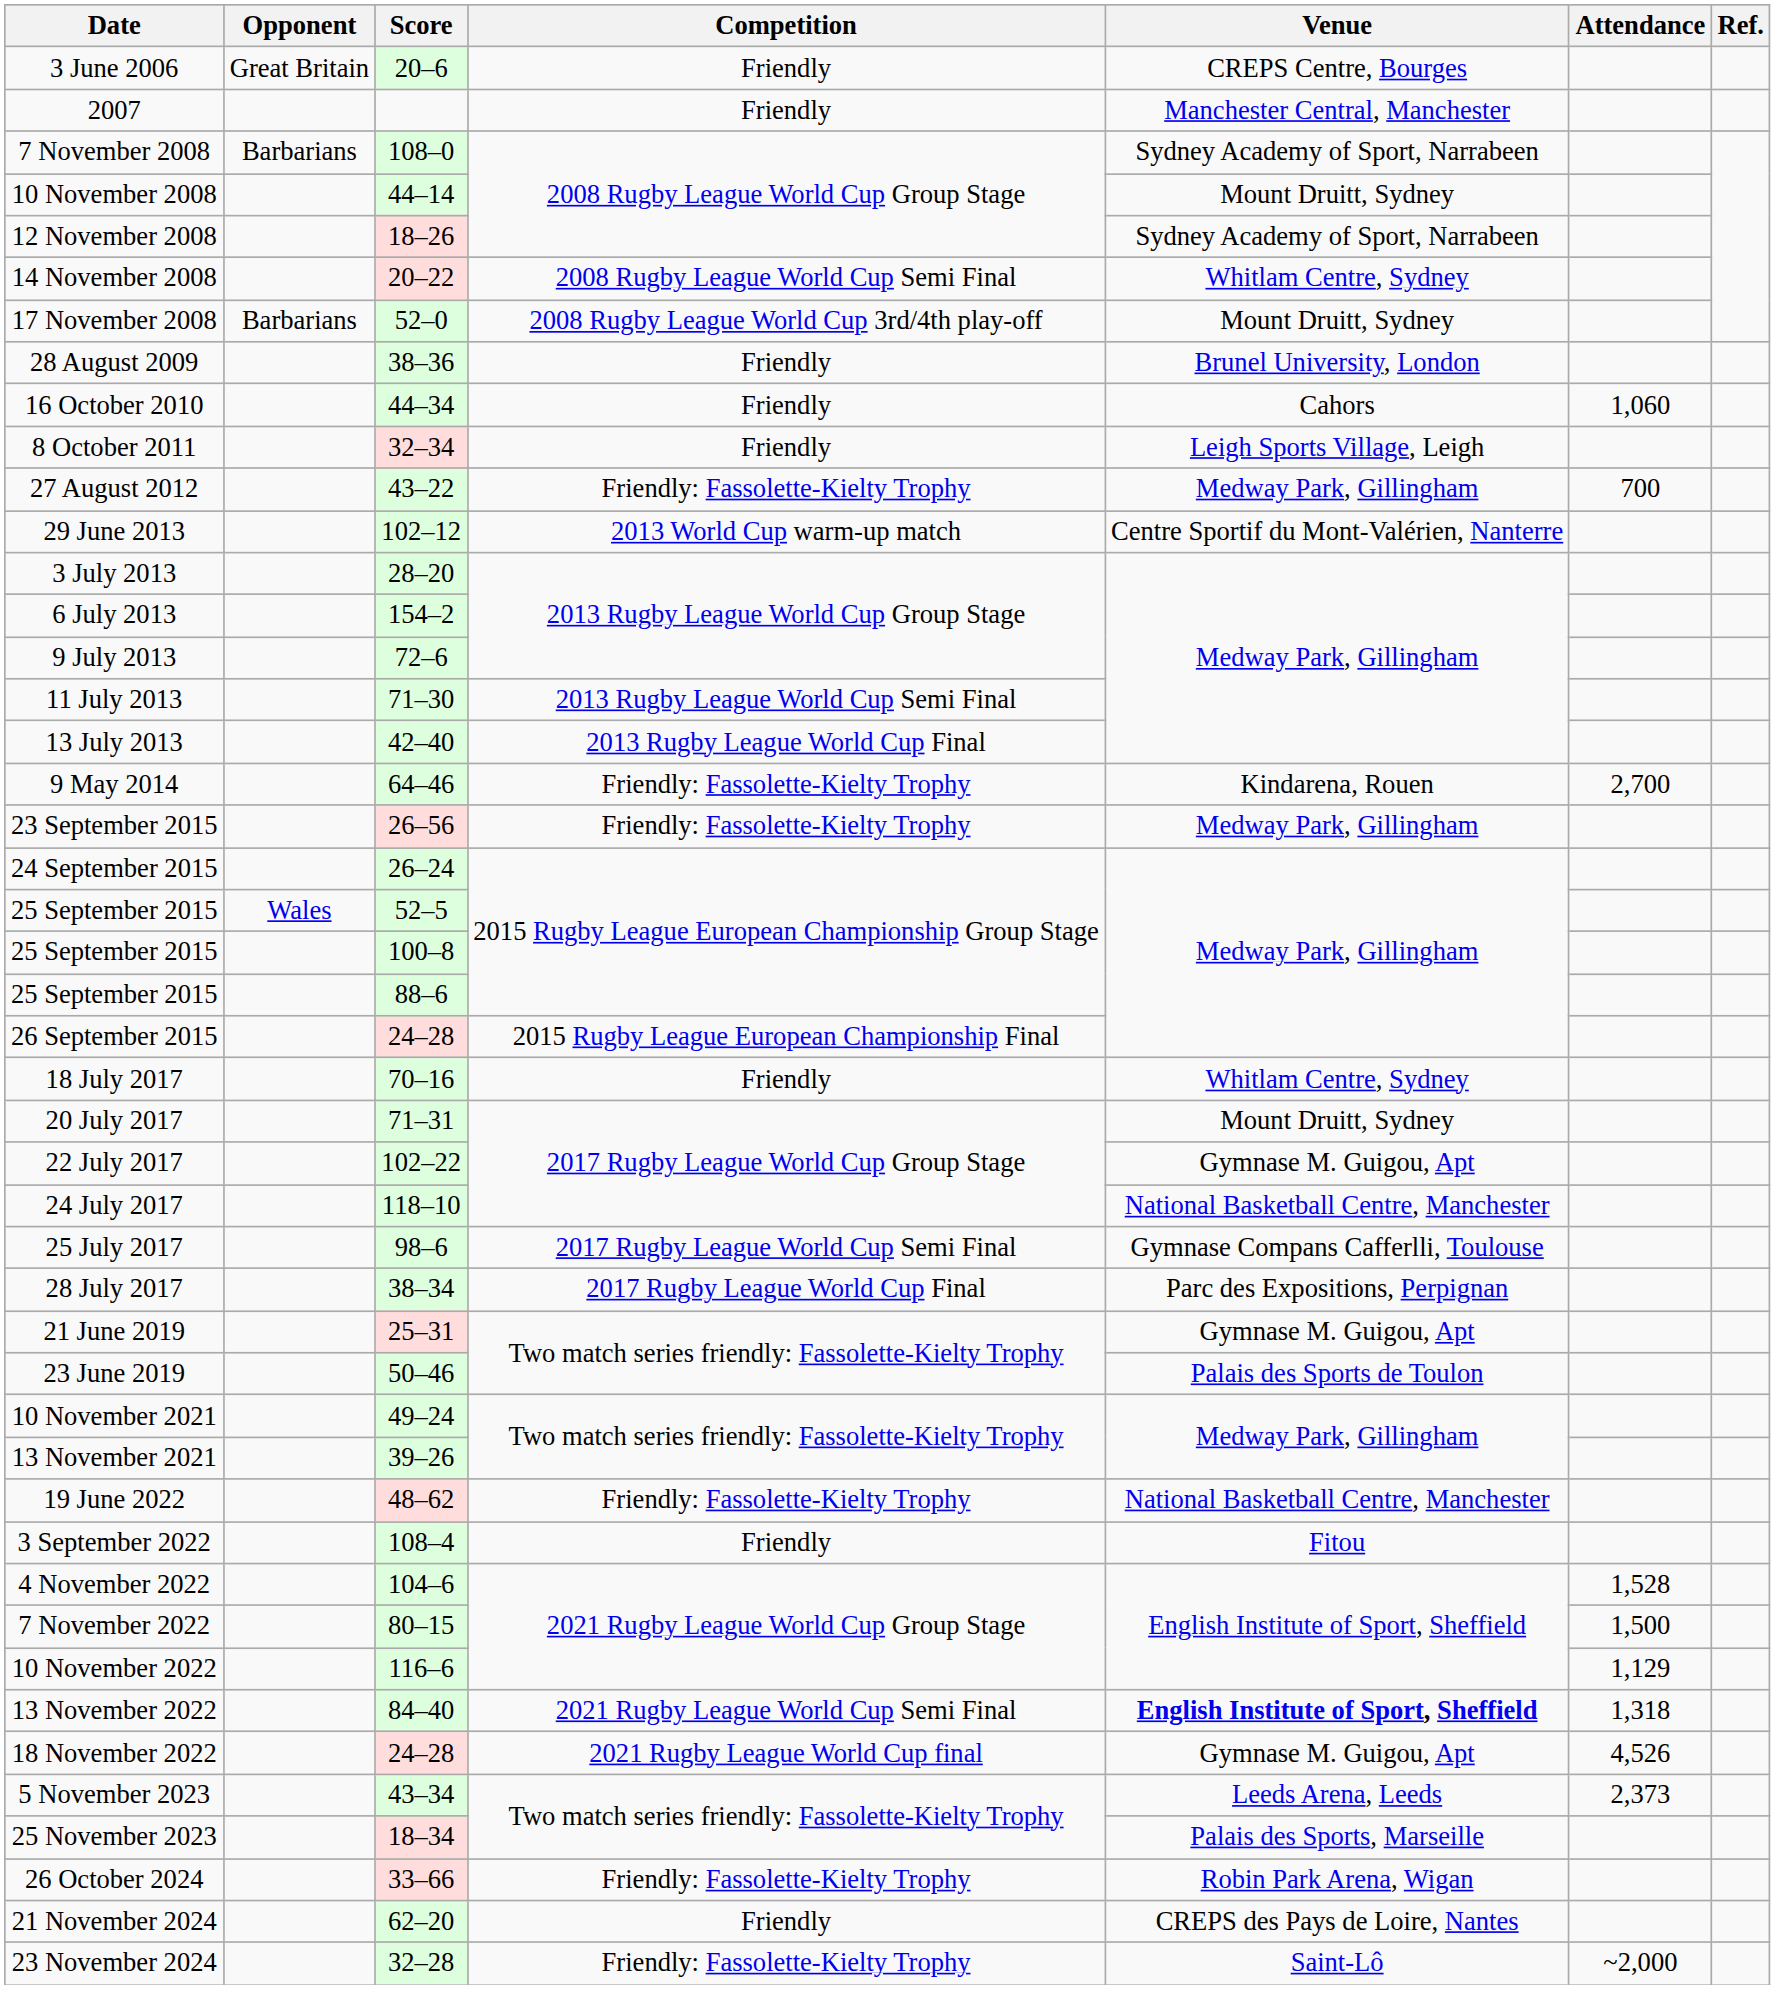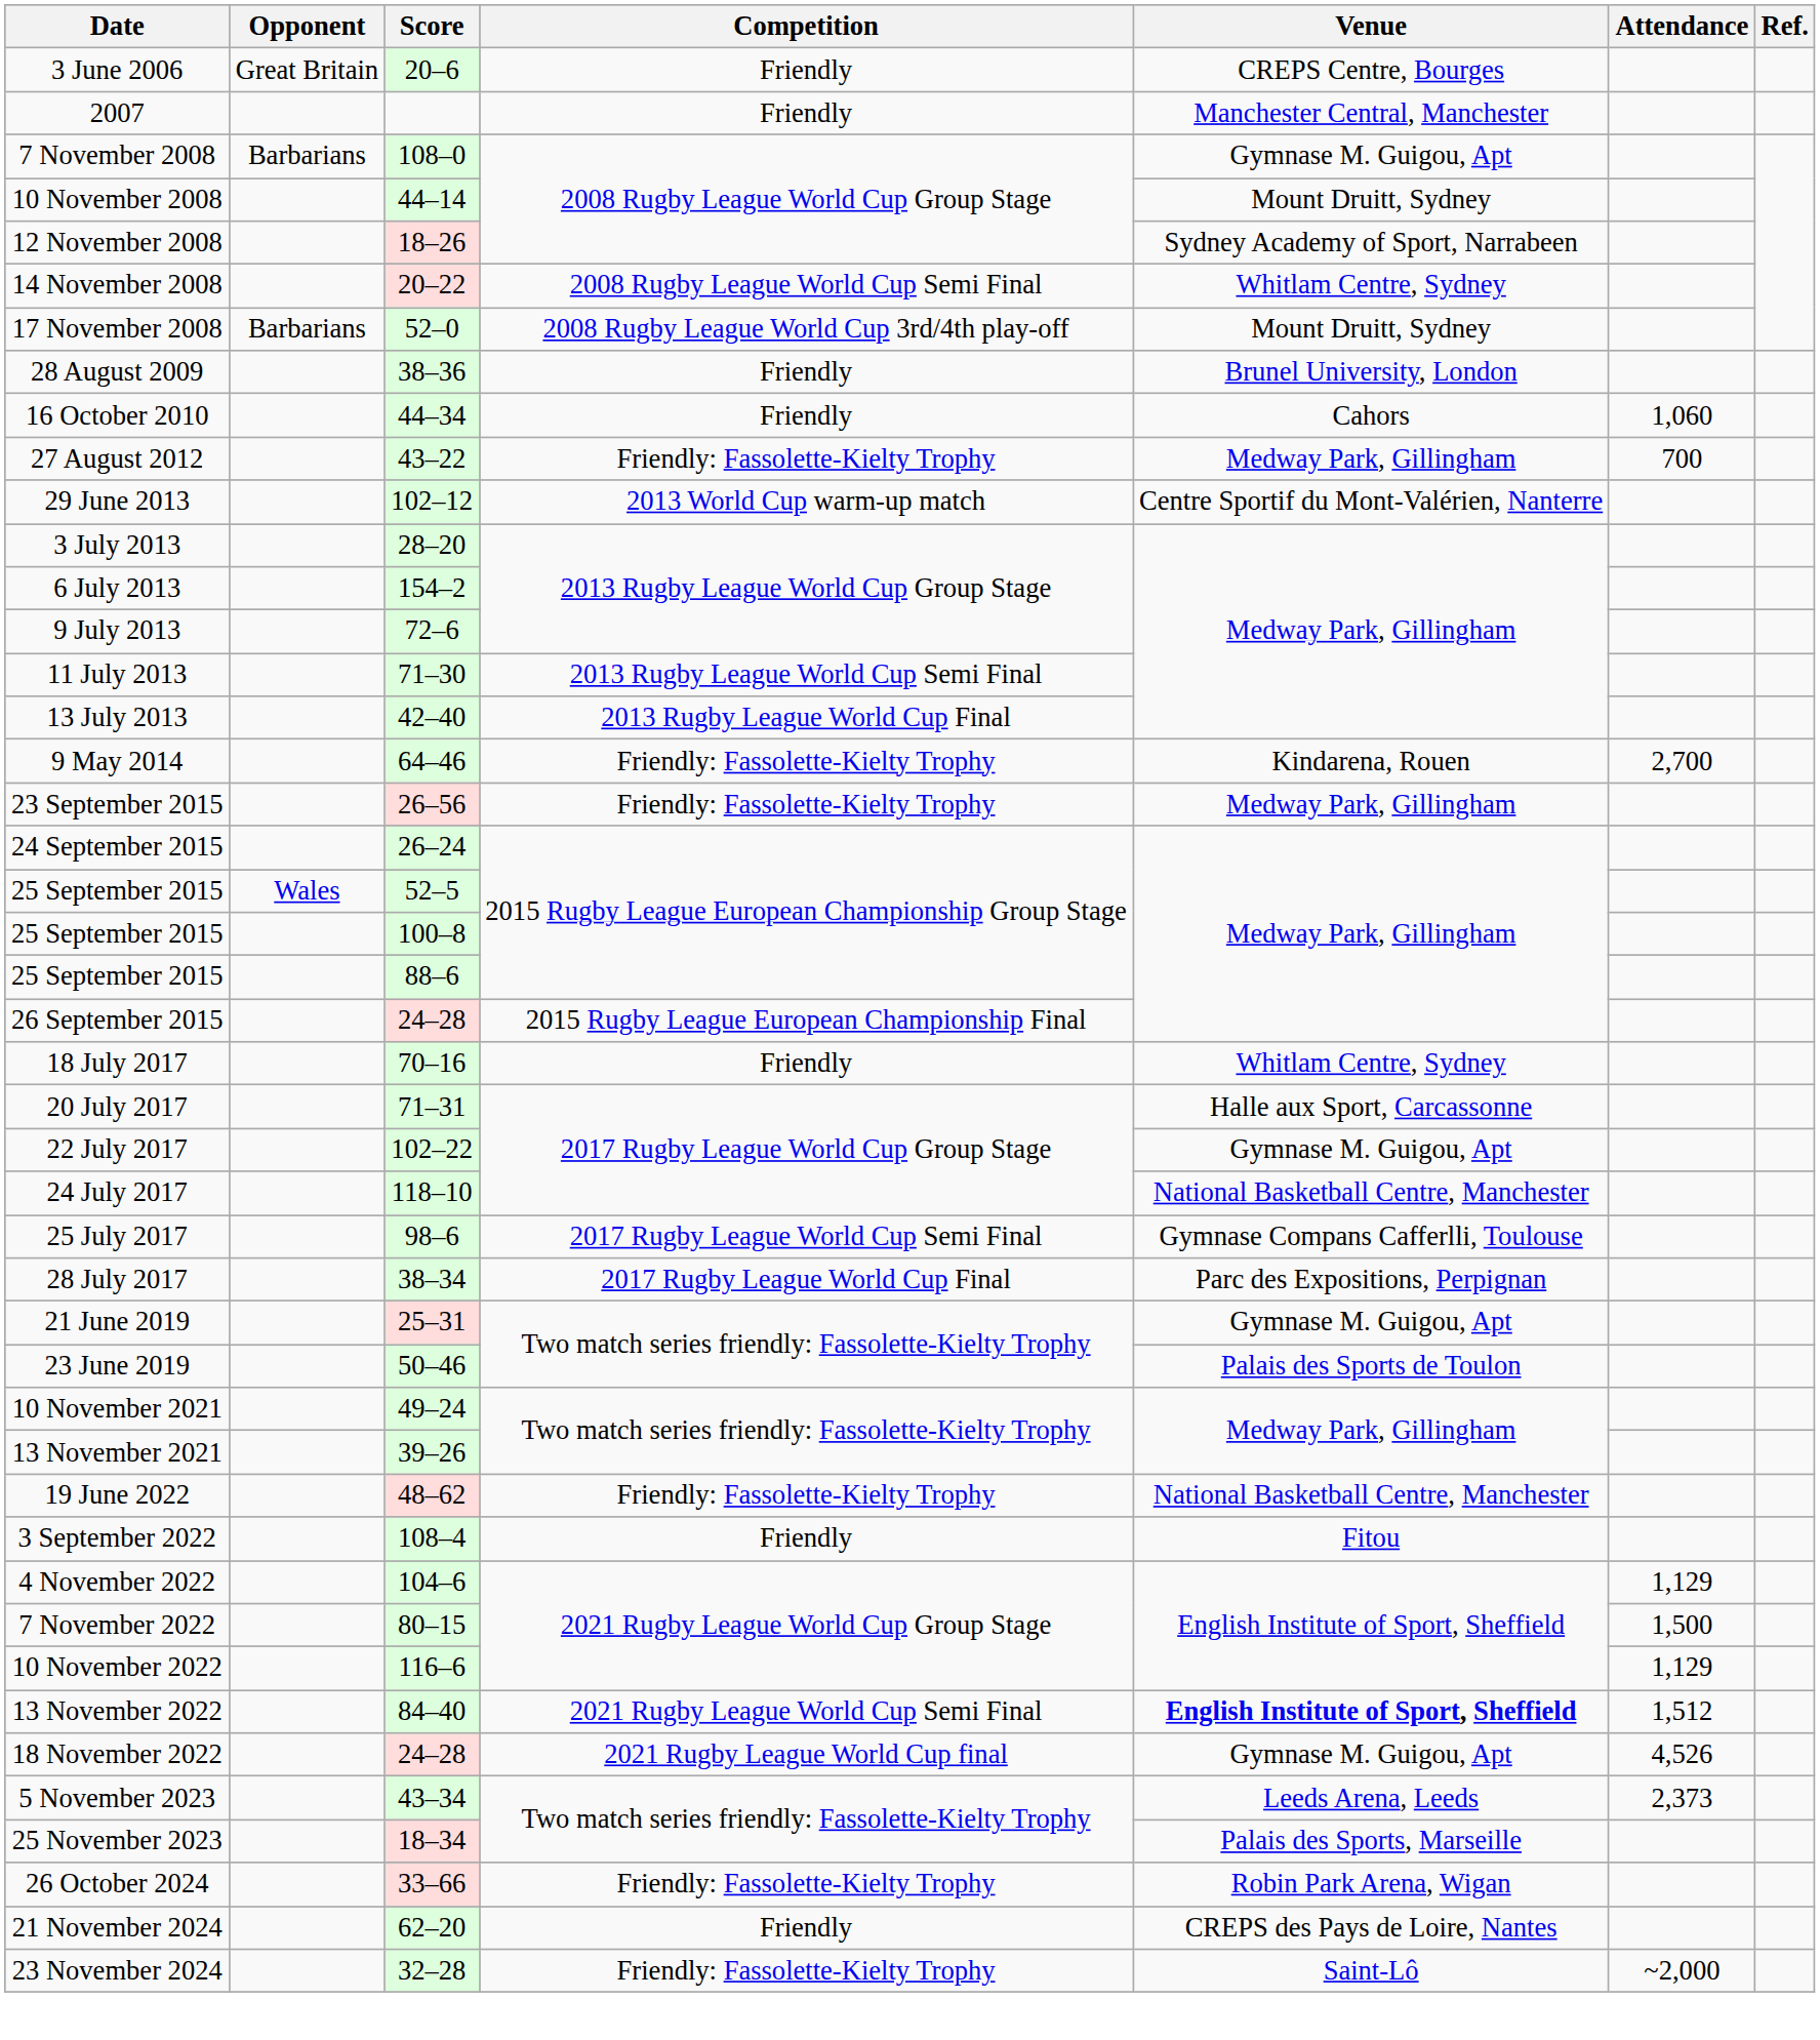7 November 2008 | Venue: Sydney Academy of Sport, Narrabeen -> Gymnase M. Guigou, Apt
- row: 8 October 2011 | 32–34 | Friendly | Leigh Sports Village, Leigh
20 July 2017 | Venue: Mount Druitt, Sydney -> Halle aux Sport, Carcassonne
4 November 2022 | Attendance: 1,528 -> 1,129
13 November 2022 | Attendance: 1,318 -> 1,512
